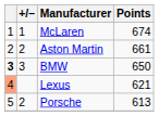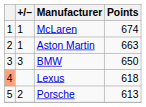Aston Martin | +/–: 2 -> 1
Aston Martin | Points: 661 -> 663
BMW | column 1: bold -> normal
Lexus | Points: 621 -> 618
